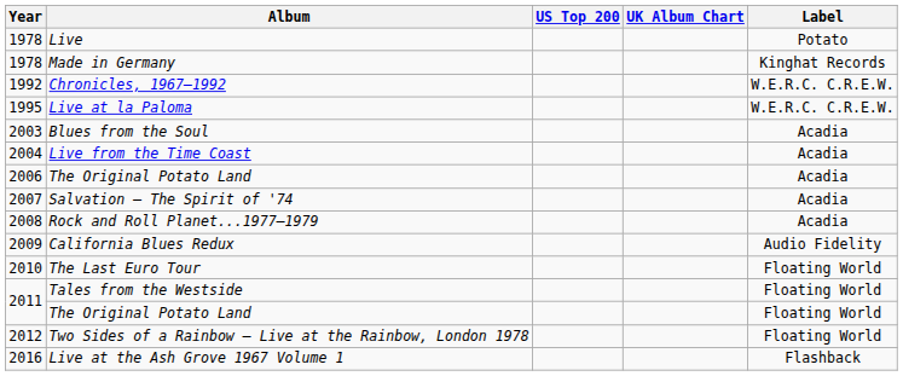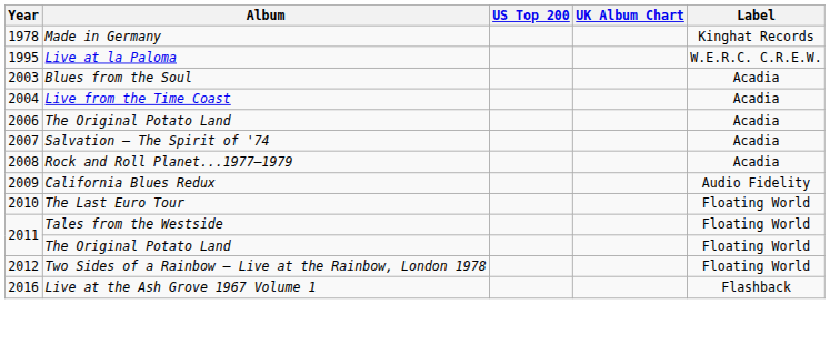- row: 1978 | Live | Potato
- row: 1992 | Chronicles, 1967–1992 | W.E.R.C. C.R.E.W.
